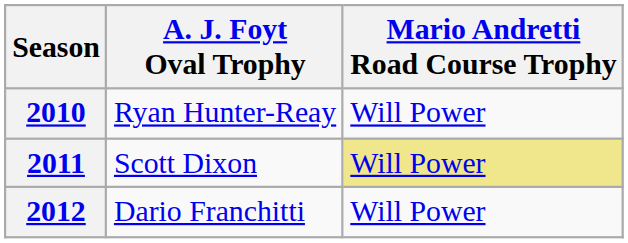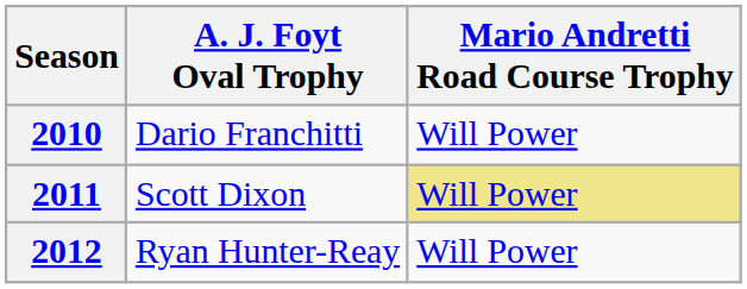2010 | A. J. Foyt Oval Trophy: Ryan Hunter-Reay -> Dario Franchitti
2012 | A. J. Foyt Oval Trophy: Dario Franchitti -> Ryan Hunter-Reay
